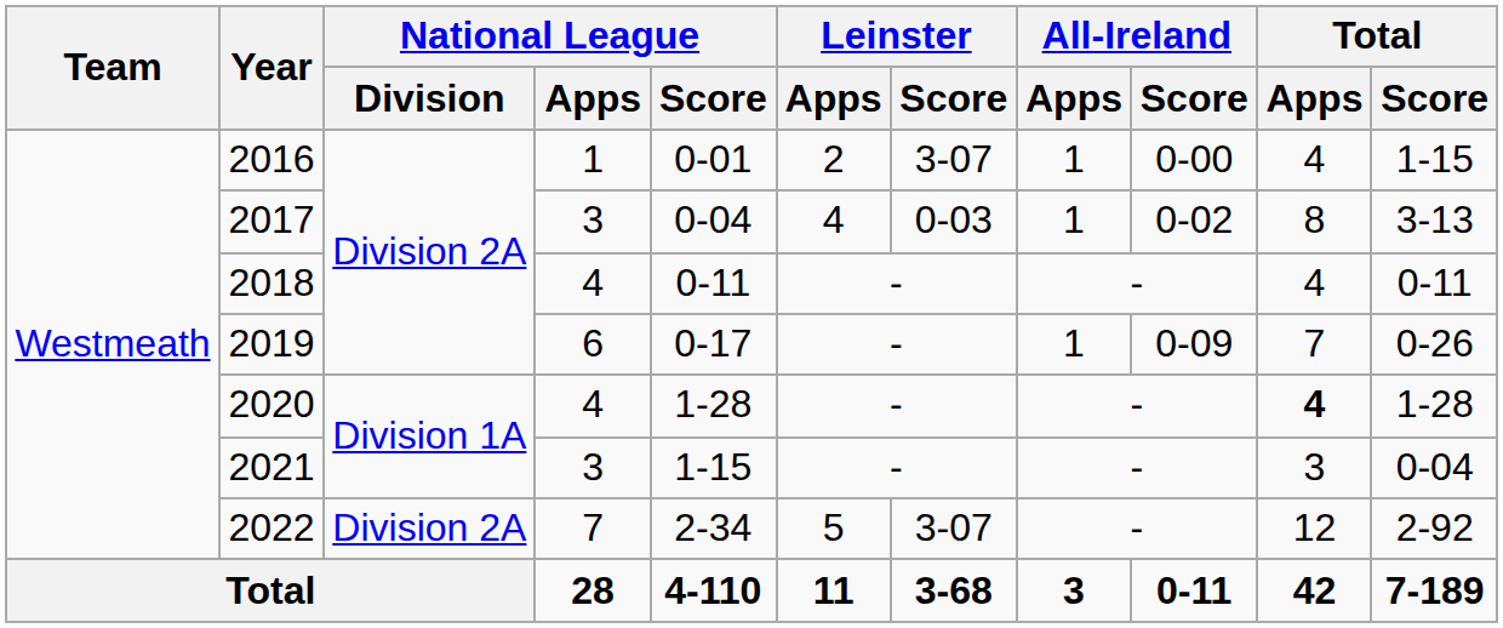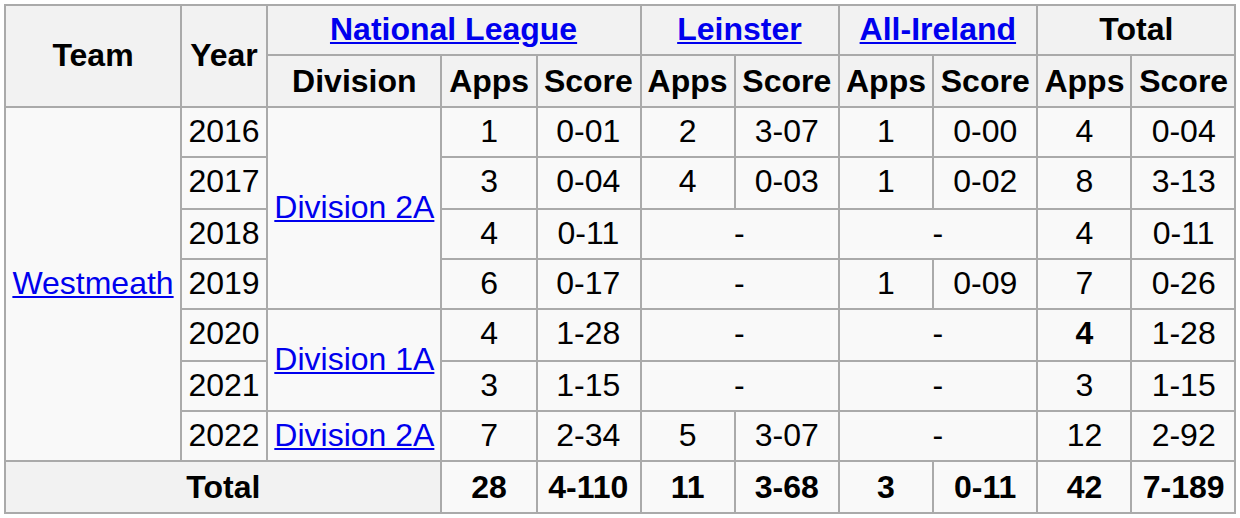2016 | Total / Score: 1-15 -> 0-04
2021 | Total / Score: 0-04 -> 1-15
